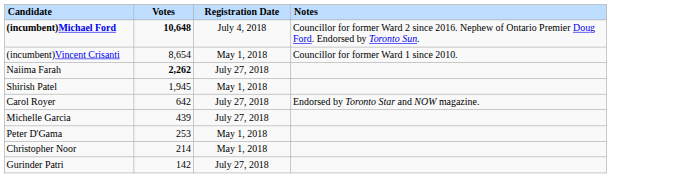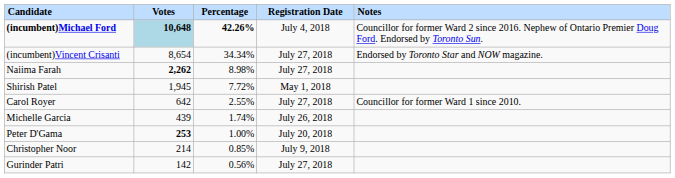+ column: Percentage | 42.26% | 34.34% | 8.98% | 7.72% | 2.55% | 1.74% | 1.00% | 0.85% | 0.56%
(incumbent)Michael Ford | Votes: no background -> lightblue background
(incumbent)Vincent Crisanti | Registration Date: May 1, 2018 -> July 27, 2018
(incumbent)Vincent Crisanti | Notes: Councillor for former Ward 1 since 2010. -> Endorsed by Toronto Star and NOW magazine.
Carol Royer | Notes: Endorsed by Toronto Star and NOW magazine. -> Councillor for former Ward 1 since 2010.
Michelle Garcia | Registration Date: July 27, 2018 -> July 26, 2018
Peter D'Gama | Votes: normal -> bold
Peter D'Gama | Registration Date: May 1, 2018 -> July 20, 2018
Christopher Noor | Registration Date: May 1, 2018 -> July 9, 2018
